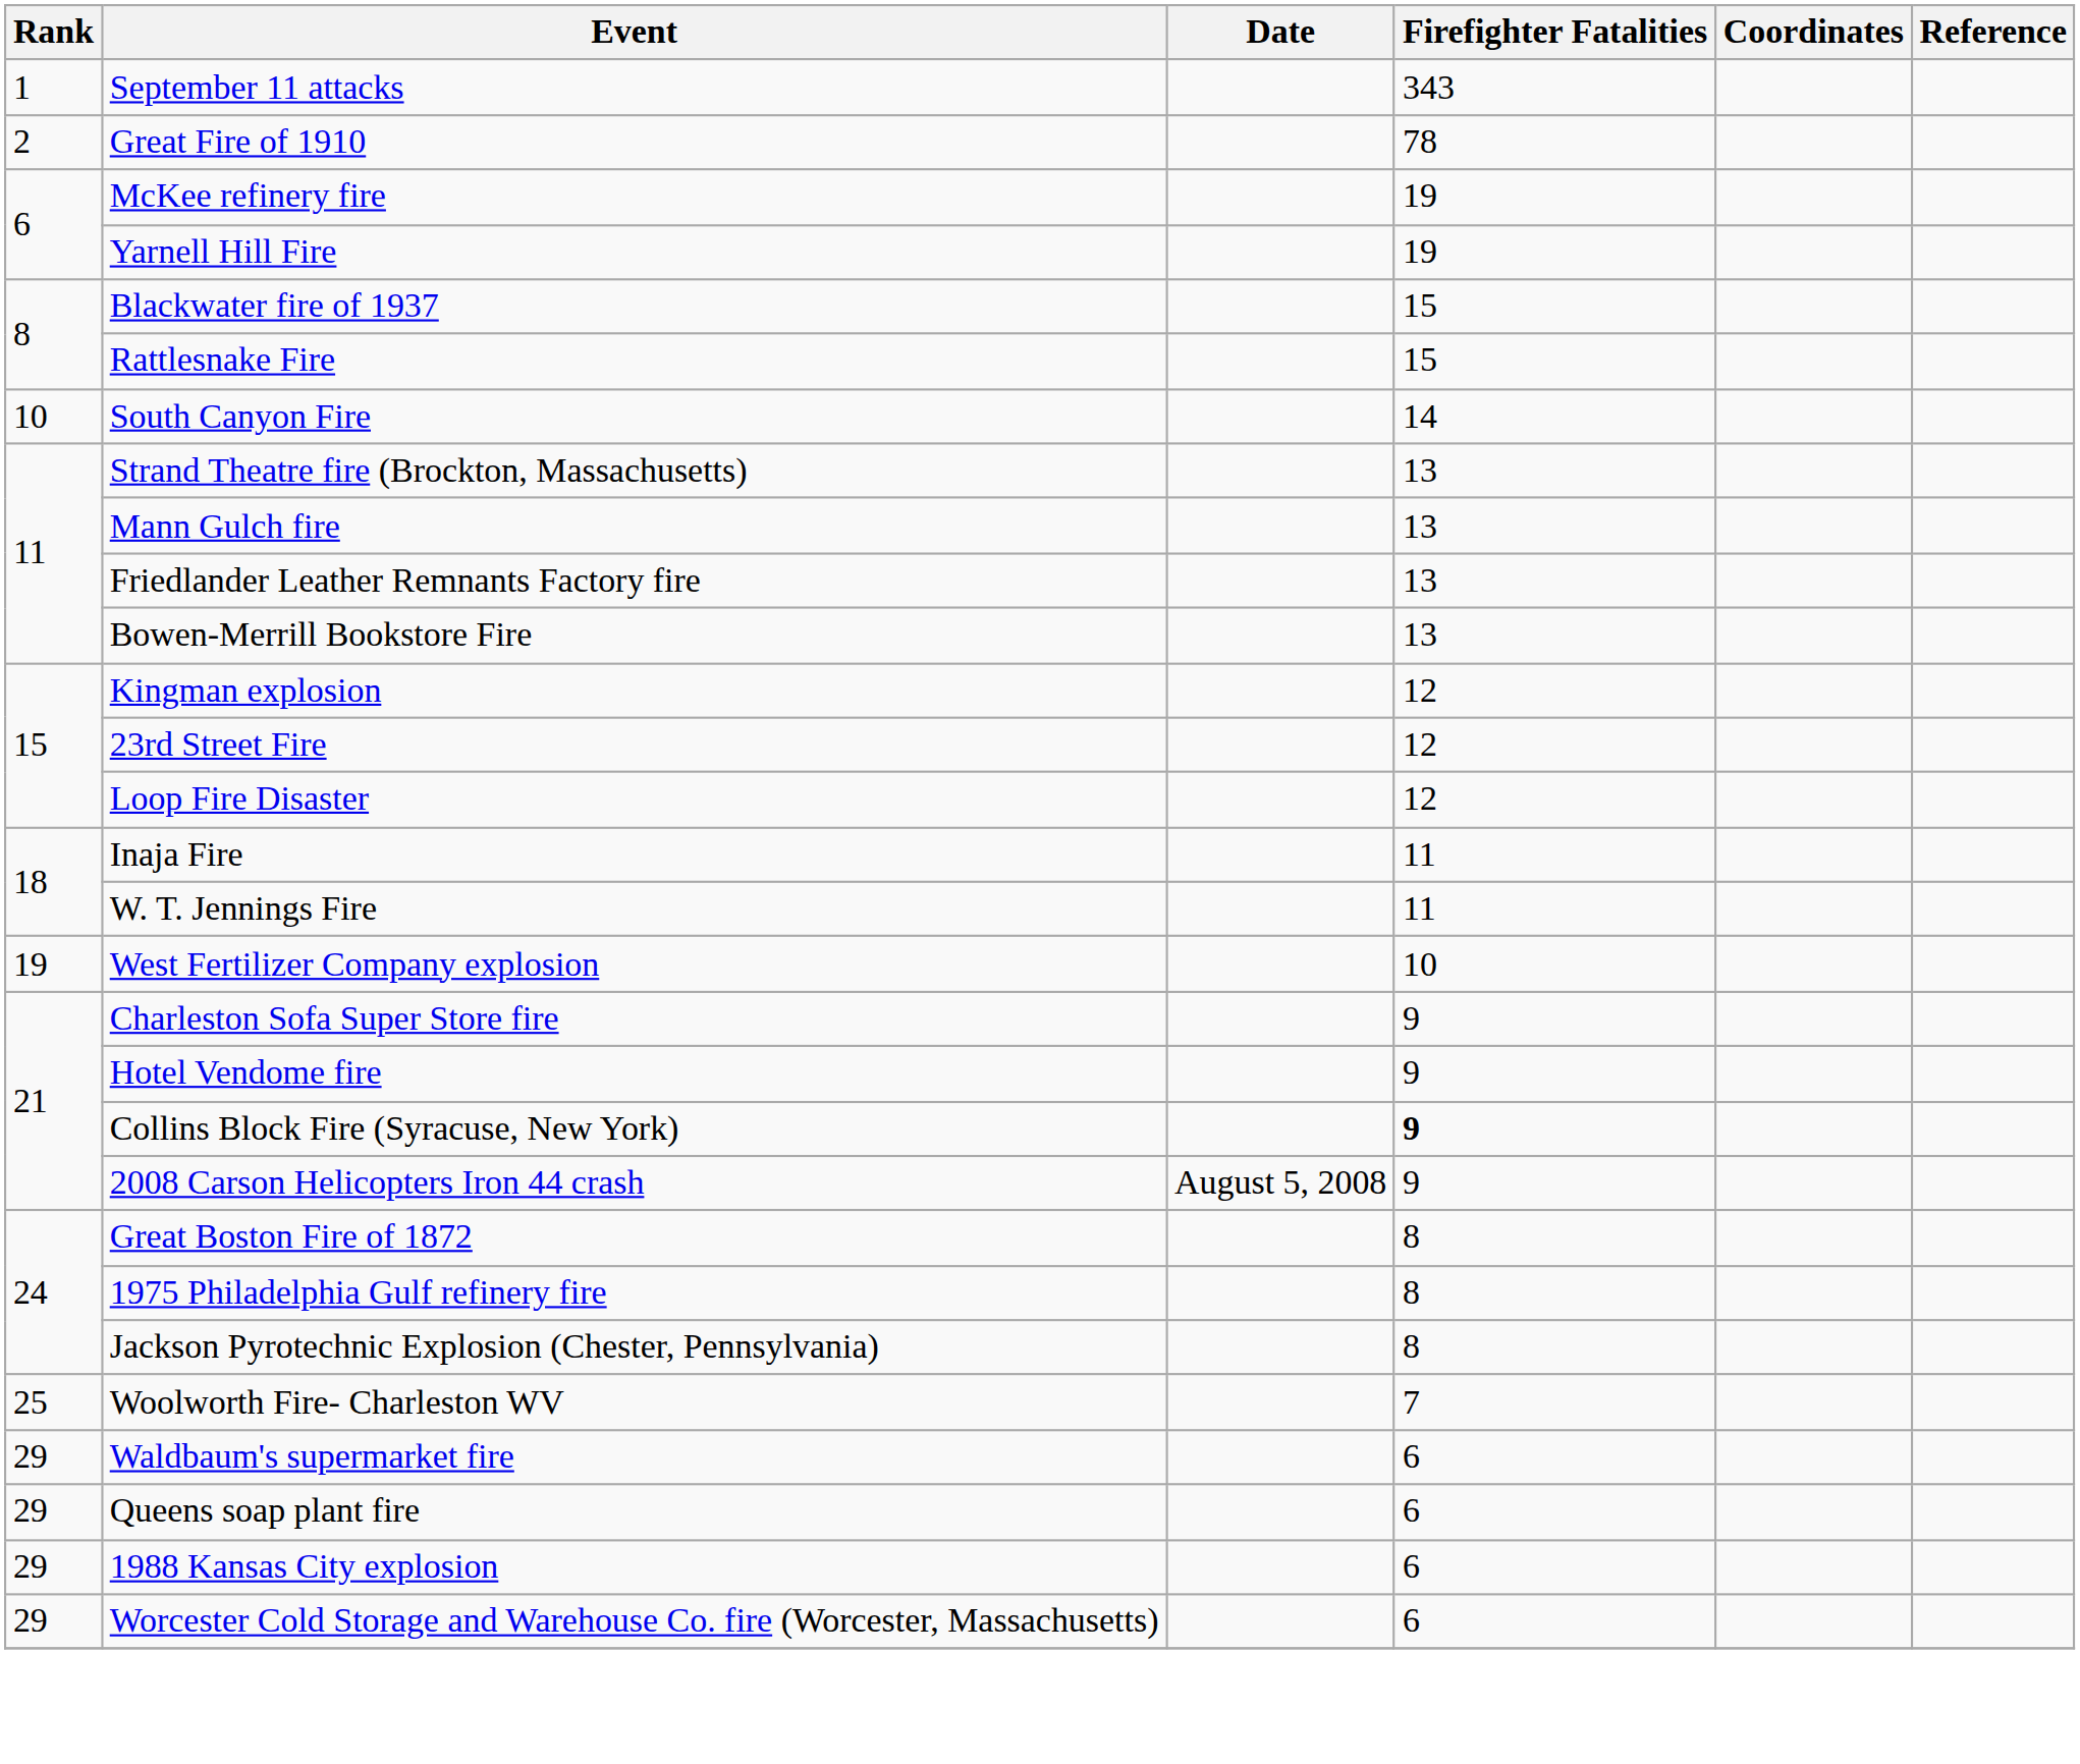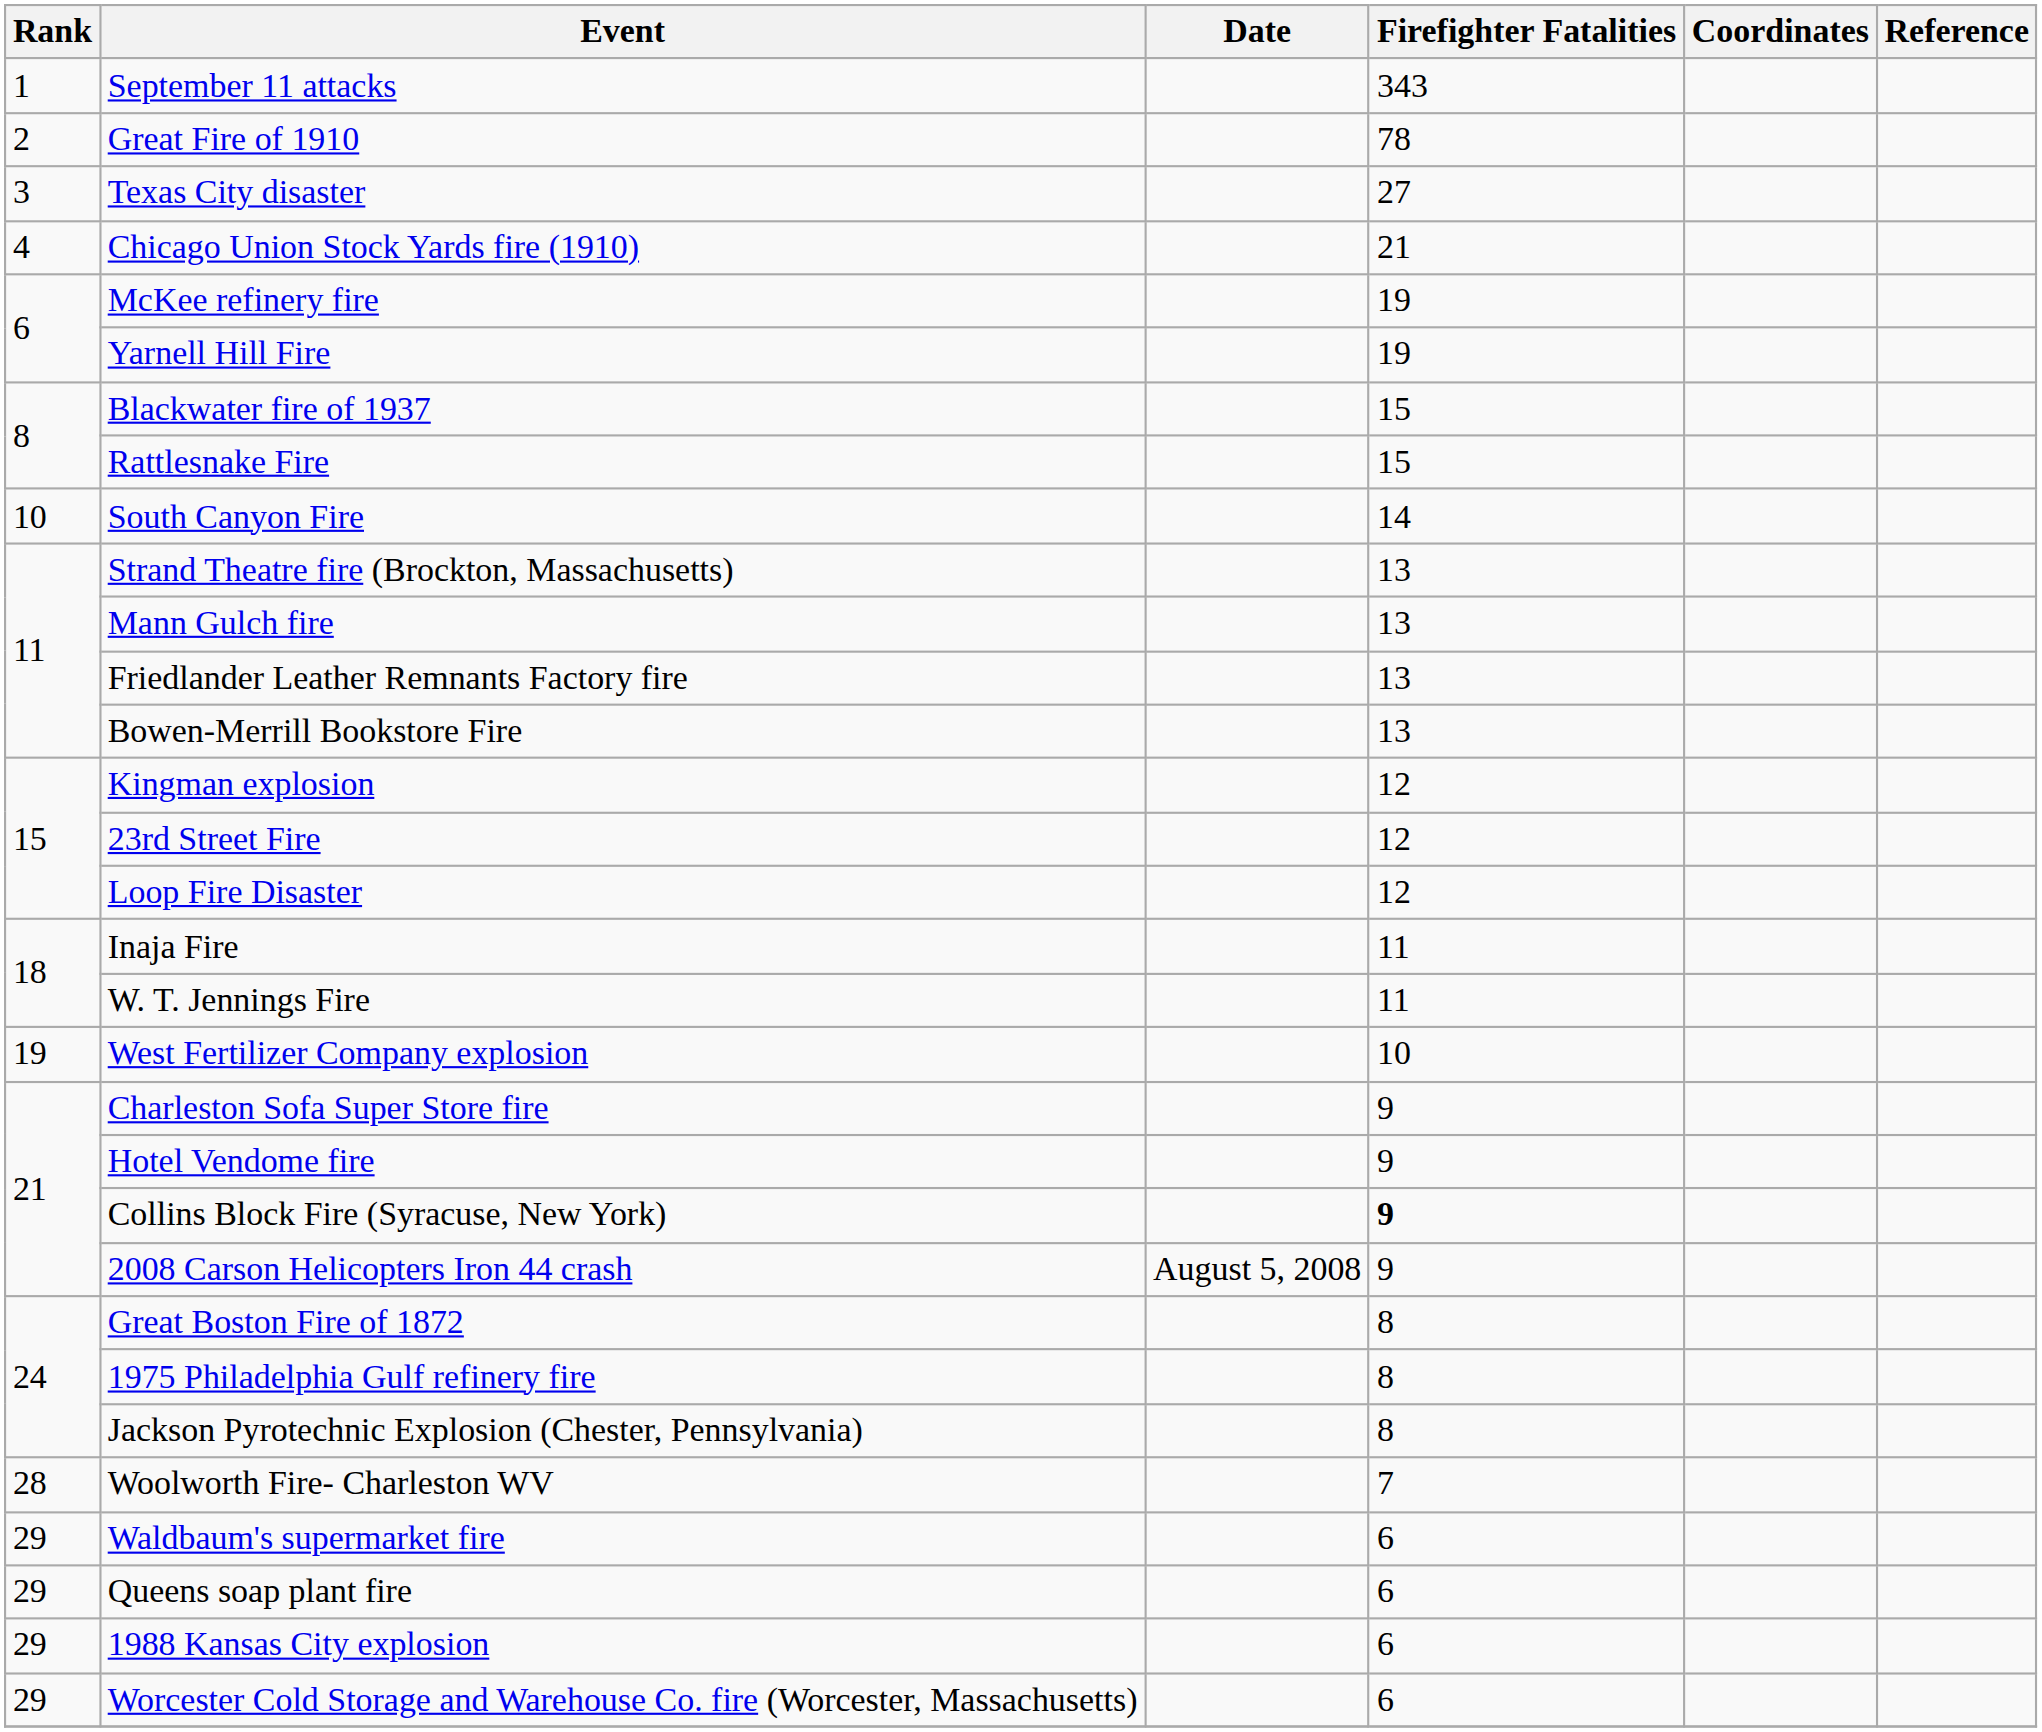+ row: 3 | Texas City disaster | 27
+ row: 4 | Chicago Union Stock Yards fire (1910) | 21
Woolworth Fire- Charleston WV | Rank: 25 -> 28
